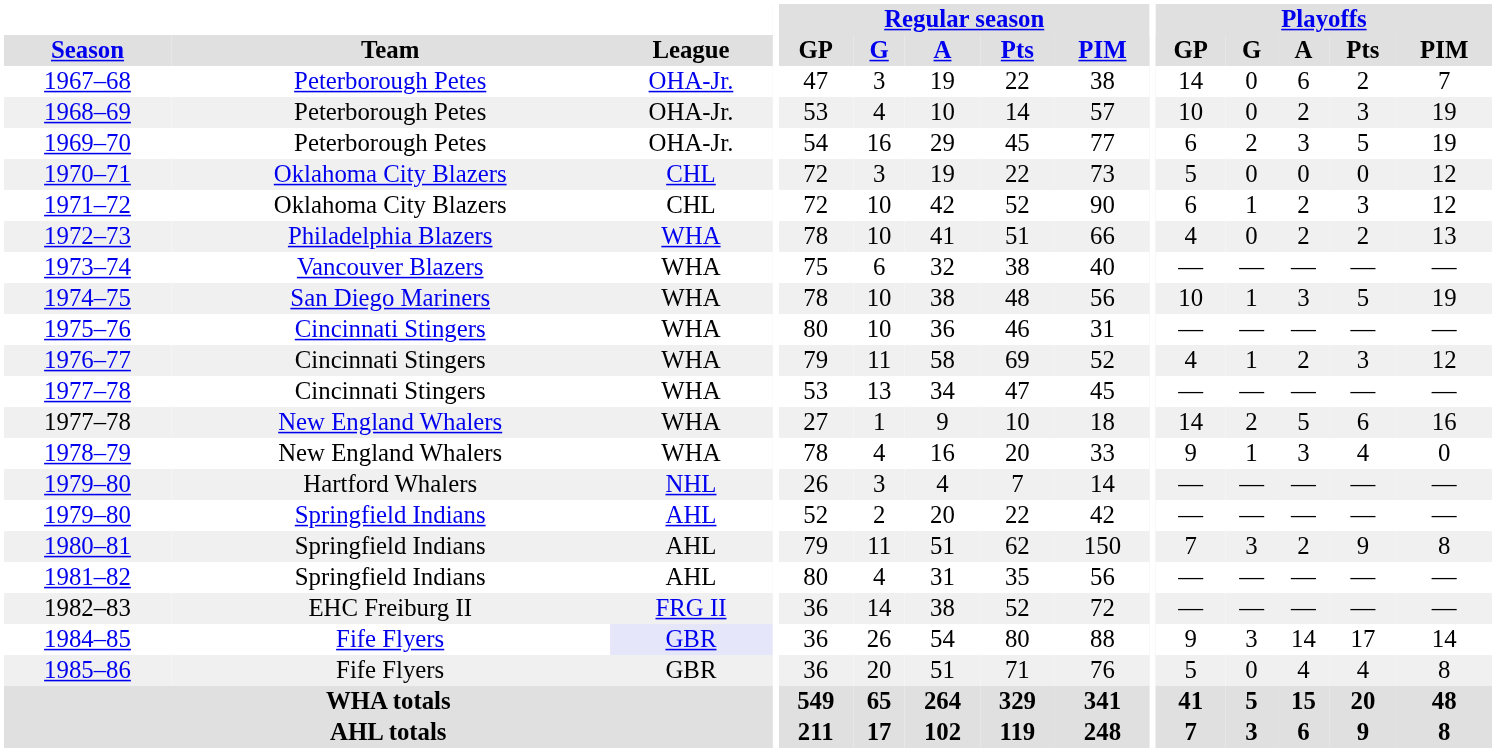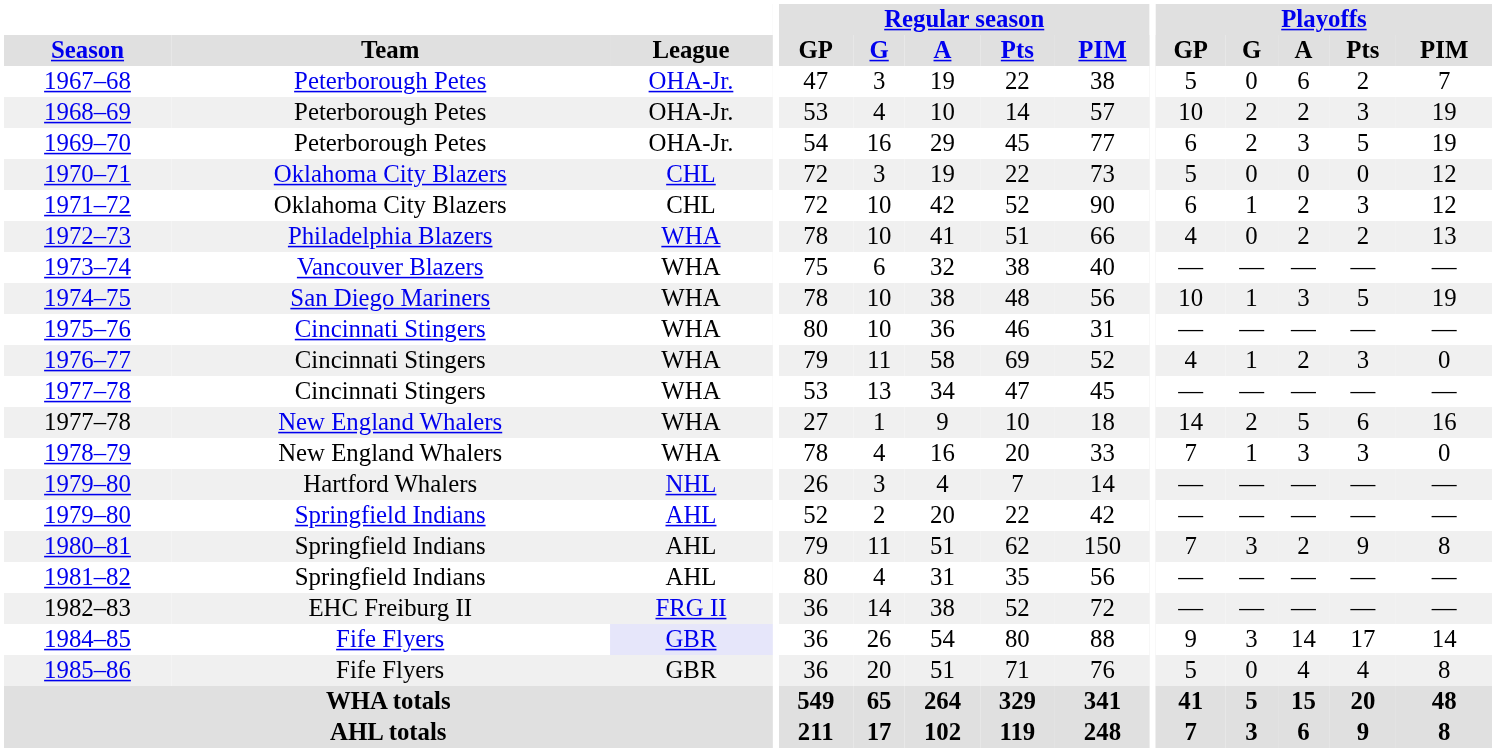1967–68 | Playoffs / GP: 14 -> 5
1968–69 | Playoffs / G: 0 -> 2
1976–77 | Playoffs / PIM: 12 -> 0
1978–79 | Playoffs / GP: 9 -> 7
1978–79 | Playoffs / Pts: 4 -> 3
